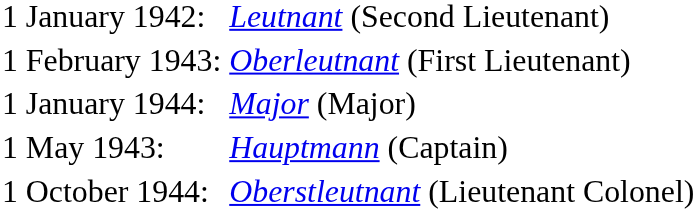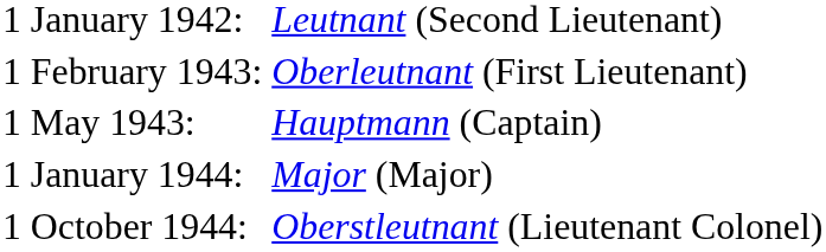rows swapped: 1 May 1943: <-> 1 January 1944:
